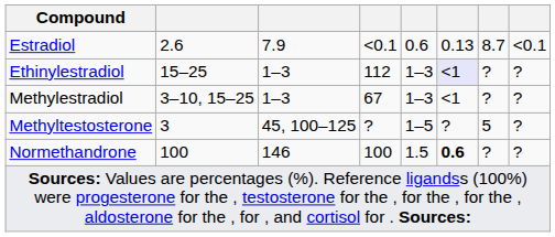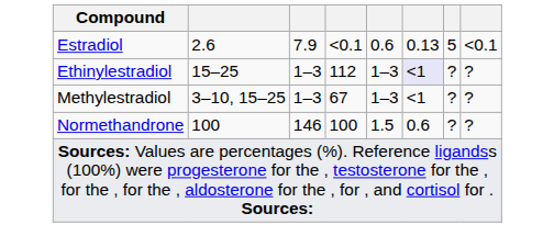Estradiol | column 7: 8.7 -> 5
- row: Methyltestosterone | 3 | 45, 100–125 | ? | 1–5 | ? | 5 | ?
Normethandrone | column 6: bold -> normal
